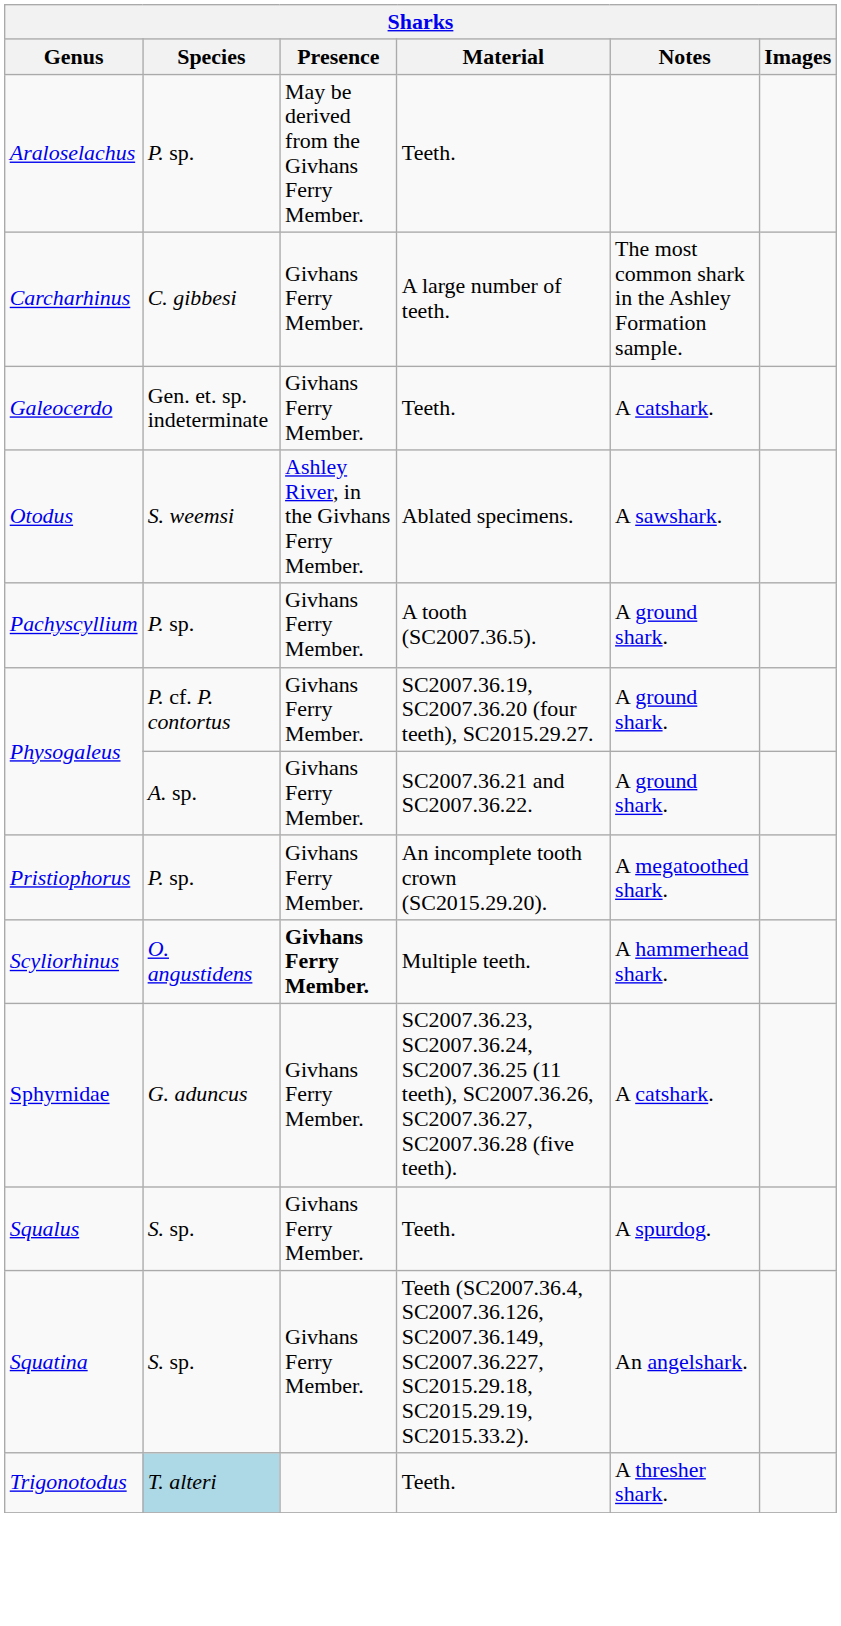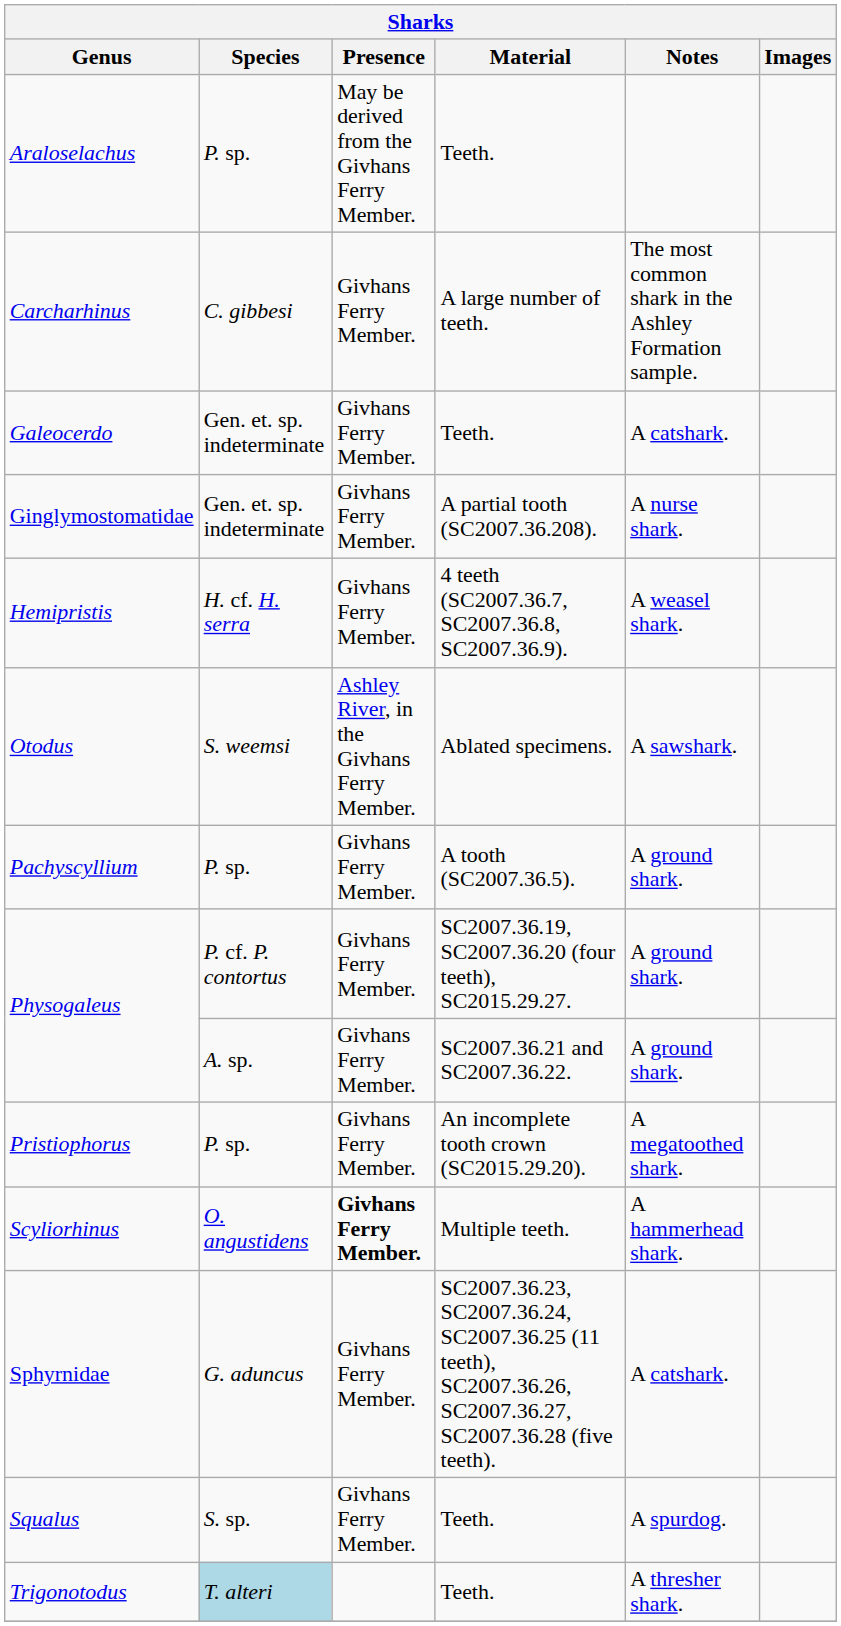+ row: Ginglymostomatidae | Gen. et. sp. indeterminate | Givhans Ferry Member. | A partial tooth (SC2007.36.208). | A nurse shark.
+ row: Hemipristis | H. cf. H. serra | Givhans Ferry Member. | 4 teeth (SC2007.36.7, SC2007.36.8, SC2007.36.9). | A weasel shark.
- row: Squatina | S. sp. | Givhans Ferry Member. | Teeth (SC2007.36.4, SC2007.36.126, SC2007.36.149, SC2007.36.227, SC2015.29.18, SC2015.29.19, SC2015.33.2). | An angelshark.
